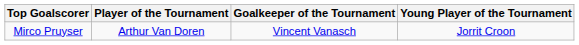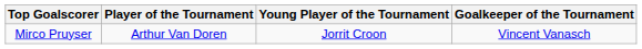columns swapped: Goalkeeper of the Tournament <-> Young Player of the Tournament
